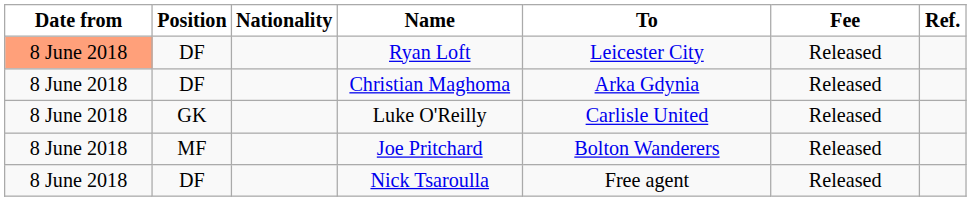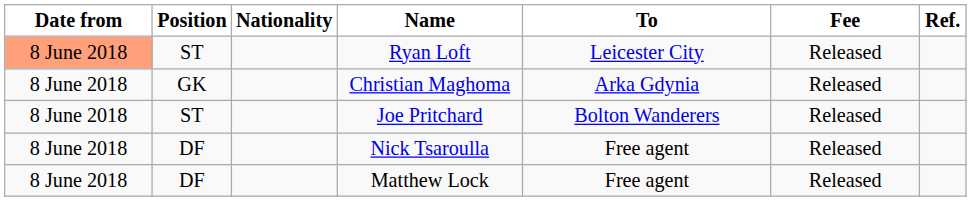Ryan Loft | Position: DF -> ST
Christian Maghoma | Position: DF -> GK
- row: 8 June 2018 | GK | Luke O'Reilly | Carlisle United | Released
Joe Pritchard | Position: MF -> ST
+ row: 8 June 2018 | DF | Matthew Lock | Free agent | Released
